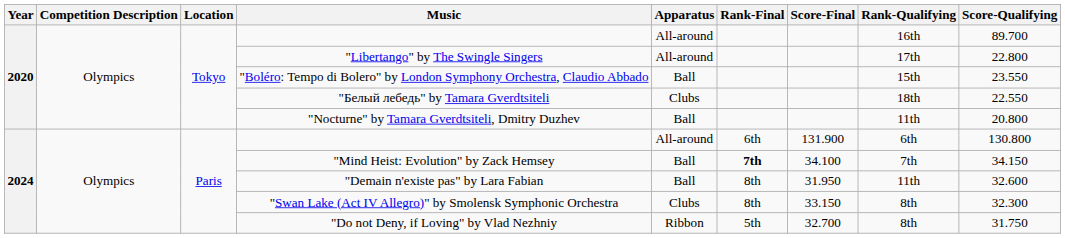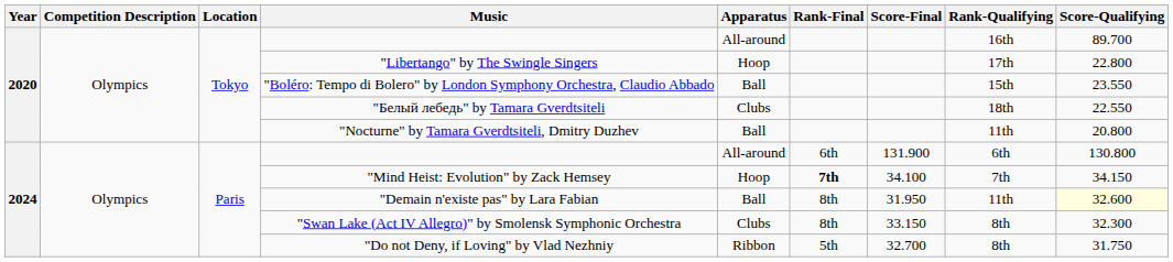"Libertango" by The Swingle Singers | Apparatus: All-around -> Hoop
"Mind Heist: Evolution" by Zack Hemsey | Apparatus: Ball -> Hoop
"Demain n'existe pas" by Lara Fabian | Score-Qualifying: no background -> lightyellow background
